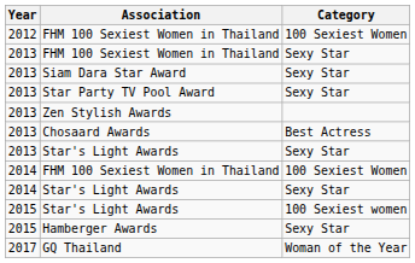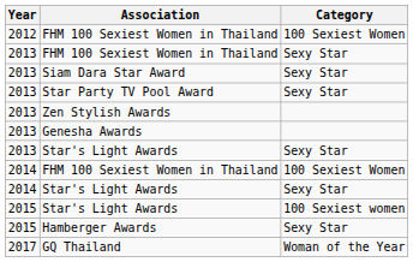- row: 2013 | Chosaard Awards | Best Actress
+ row: 2013 | Genesha Awards
